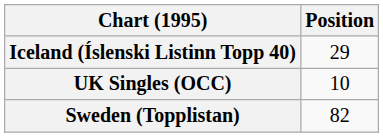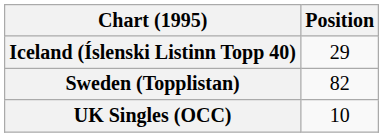rows swapped: Sweden (Topplistan) <-> UK Singles (OCC)
